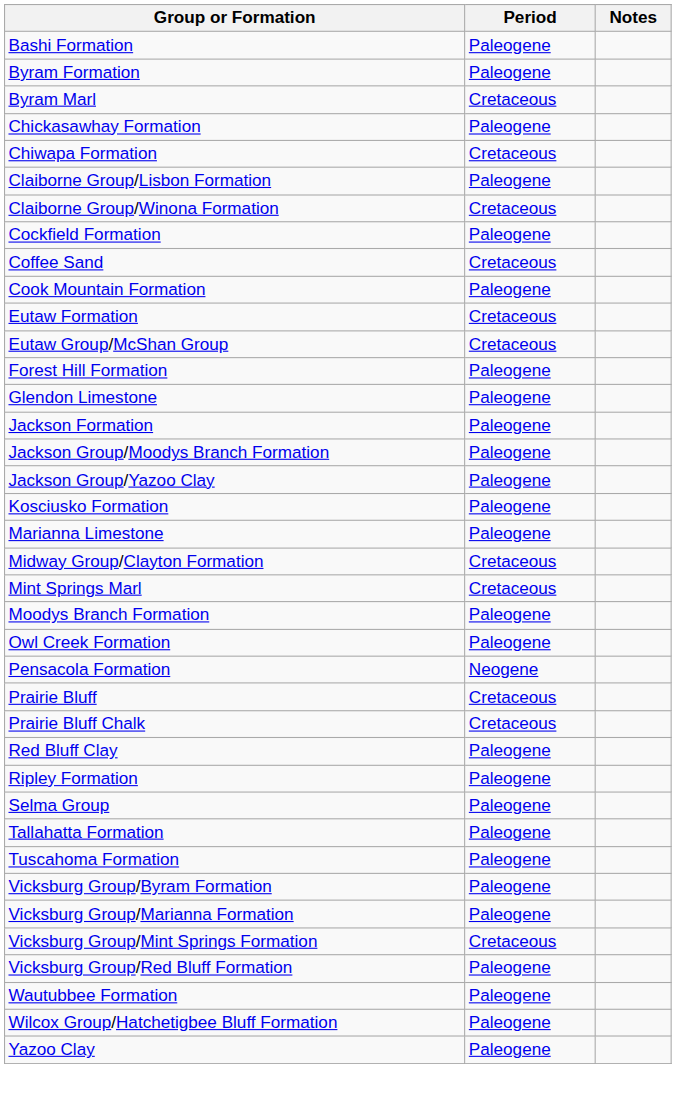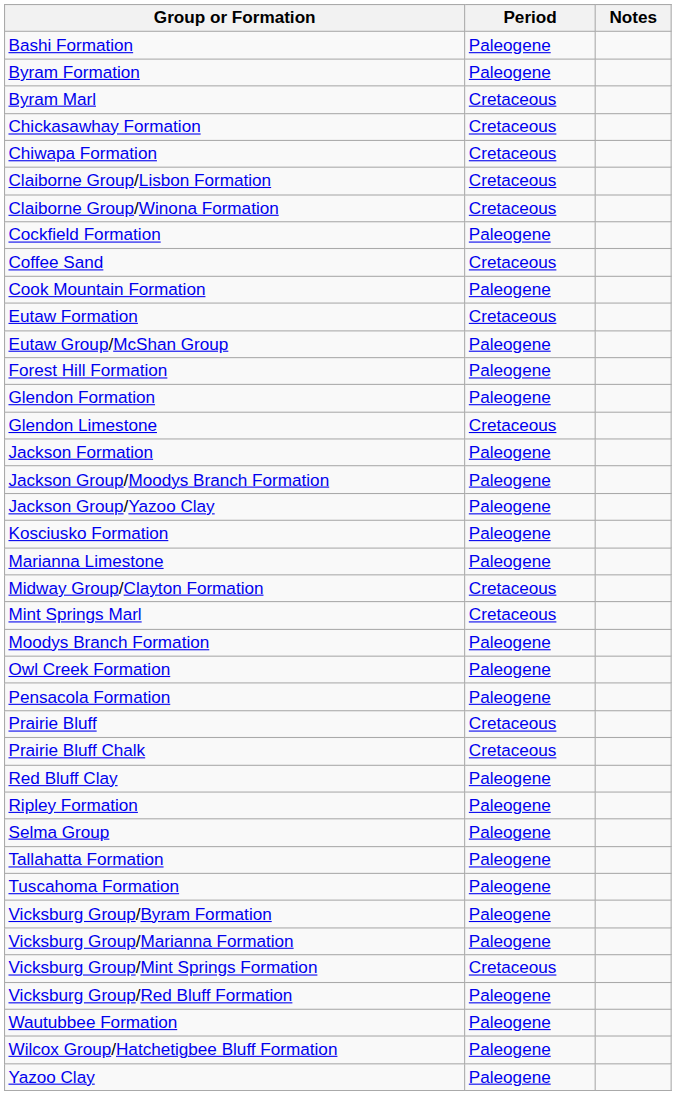Chickasawhay Formation | Period: Paleogene -> Cretaceous
Claiborne Group/Lisbon Formation | Period: Paleogene -> Cretaceous
Eutaw Group/McShan Group | Period: Cretaceous -> Paleogene
+ row: Glendon Formation | Paleogene
Glendon Limestone | Period: Paleogene -> Cretaceous
Pensacola Formation | Period: Neogene -> Paleogene
